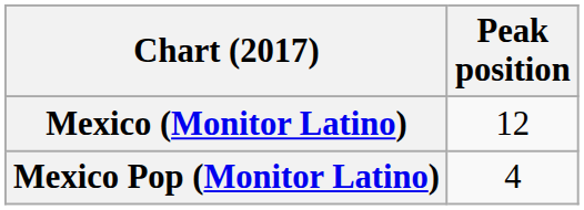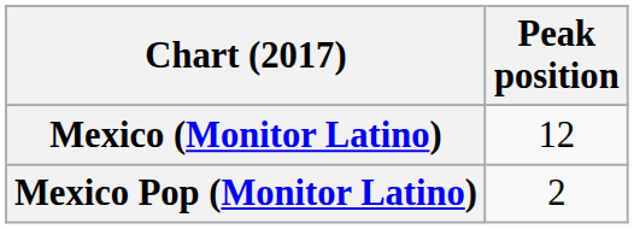Mexico Pop (Monitor Latino) | Peak position: 4 -> 2
